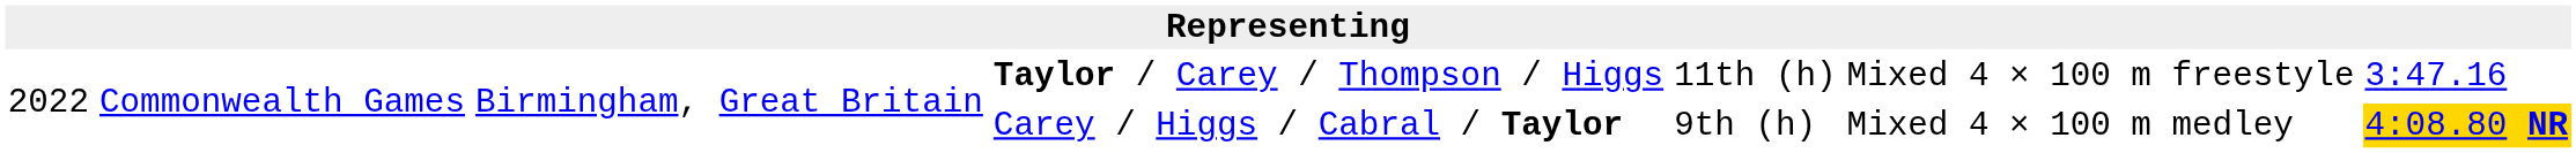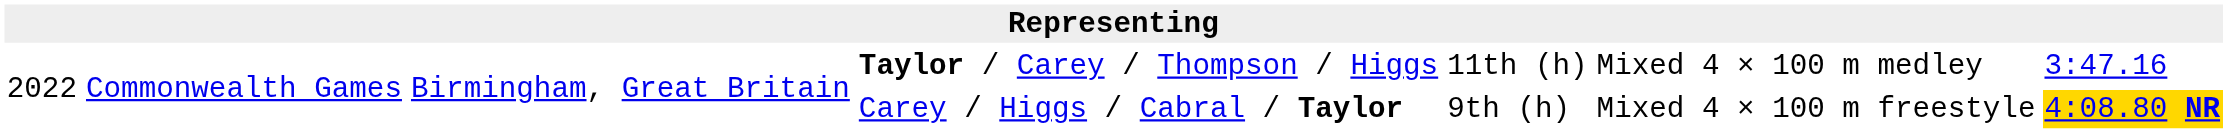Taylor / Carey / Thompson / Higgs | column 6: Mixed 4 × 100 m freestyle -> Mixed 4 × 100 m medley
Carey / Higgs / Cabral / Taylor | column 6: Mixed 4 × 100 m medley -> Mixed 4 × 100 m freestyle
